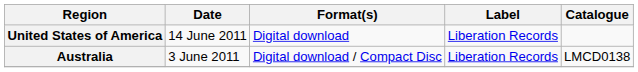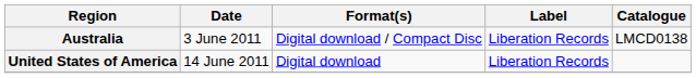rows swapped: Australia <-> United States of America
